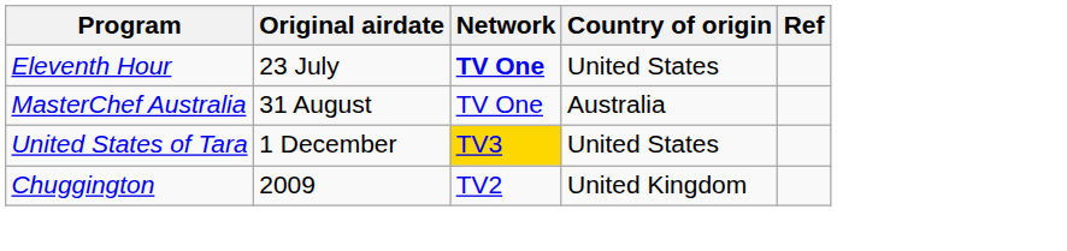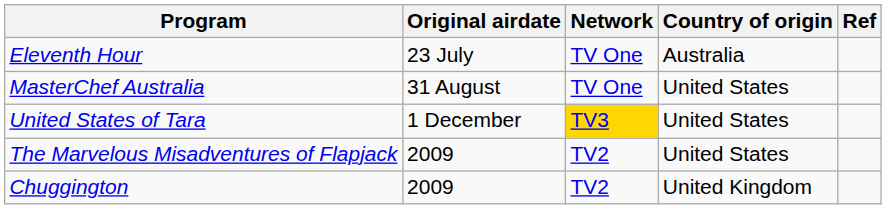Eleventh Hour | Network: bold -> normal
Eleventh Hour | Country of origin: United States -> Australia
MasterChef Australia | Country of origin: Australia -> United States
+ row: The Marvelous Misadventures of Flapjack | 2009 | TV2 | United States
